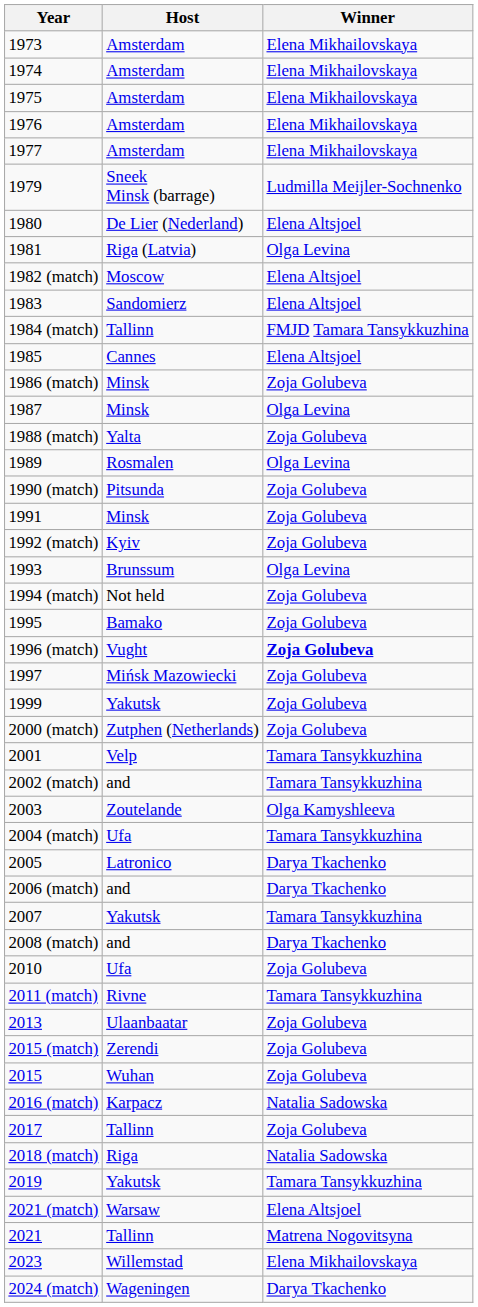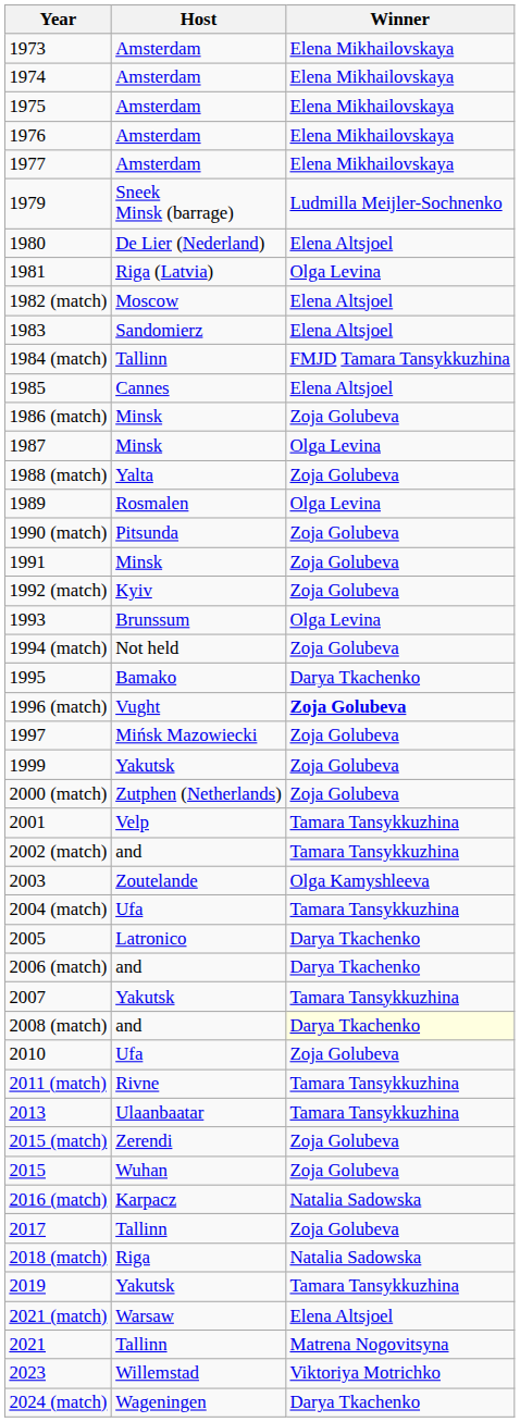1995 | Winner: Zoja Golubeva -> Darya Tkachenko
2008 (match) | Winner: no background -> lightyellow background
2013 | Winner: Zoja Golubeva -> Tamara Tansykkuzhina
2023 | Winner: Elena Mikhailovskaya -> Viktoriya Motrichko
